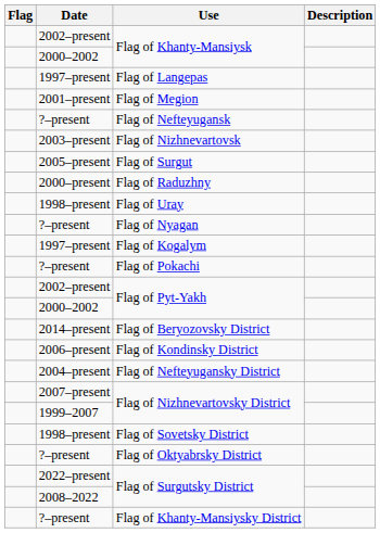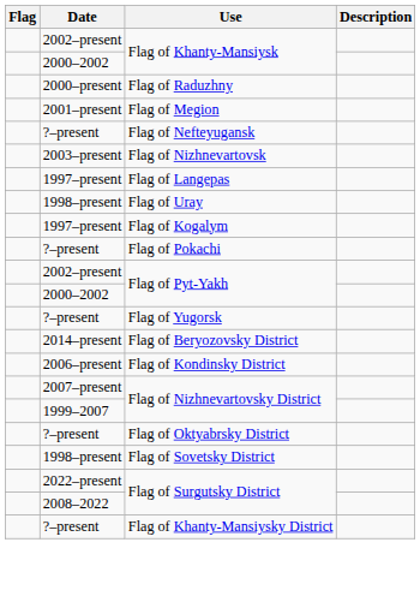rows swapped: Flag of Langepas <-> Flag of Raduzhny
- row: 2005–present | Flag of Surgut
- row: ?–present | Flag of Nyagan
+ row: ?–present | Flag of Yugorsk
- row: 2004–present | Flag of Nefteyugansky District
rows swapped: Flag of Oktyabrsky District <-> Flag of Sovetsky District
